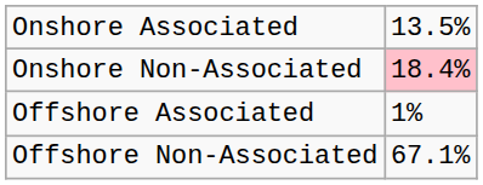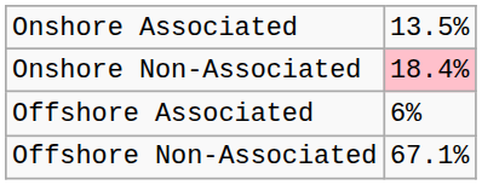Offshore Associated | column 2: 1% -> 6%
